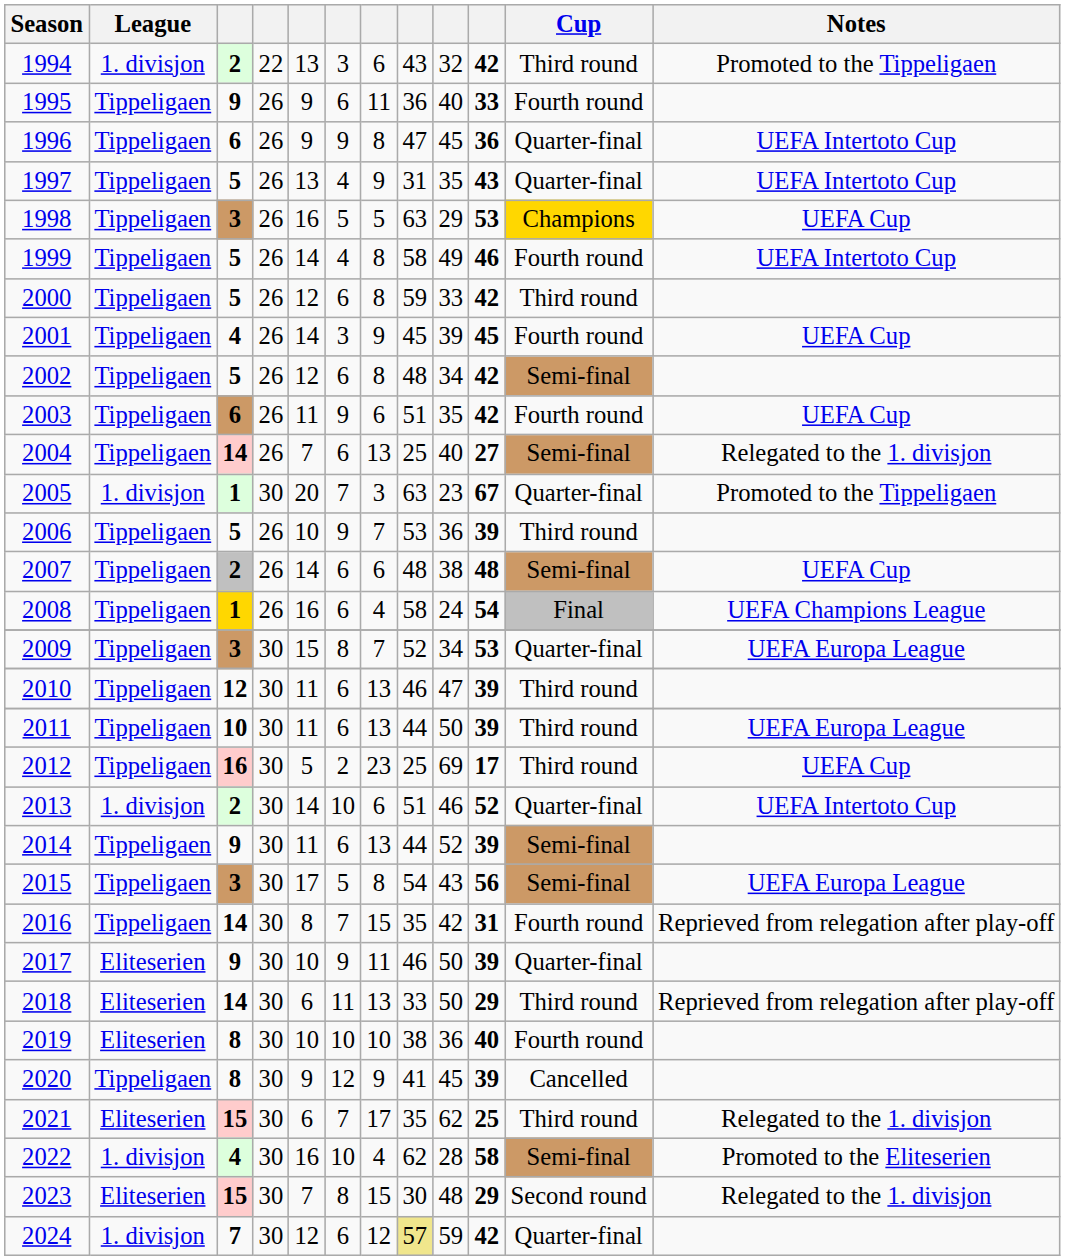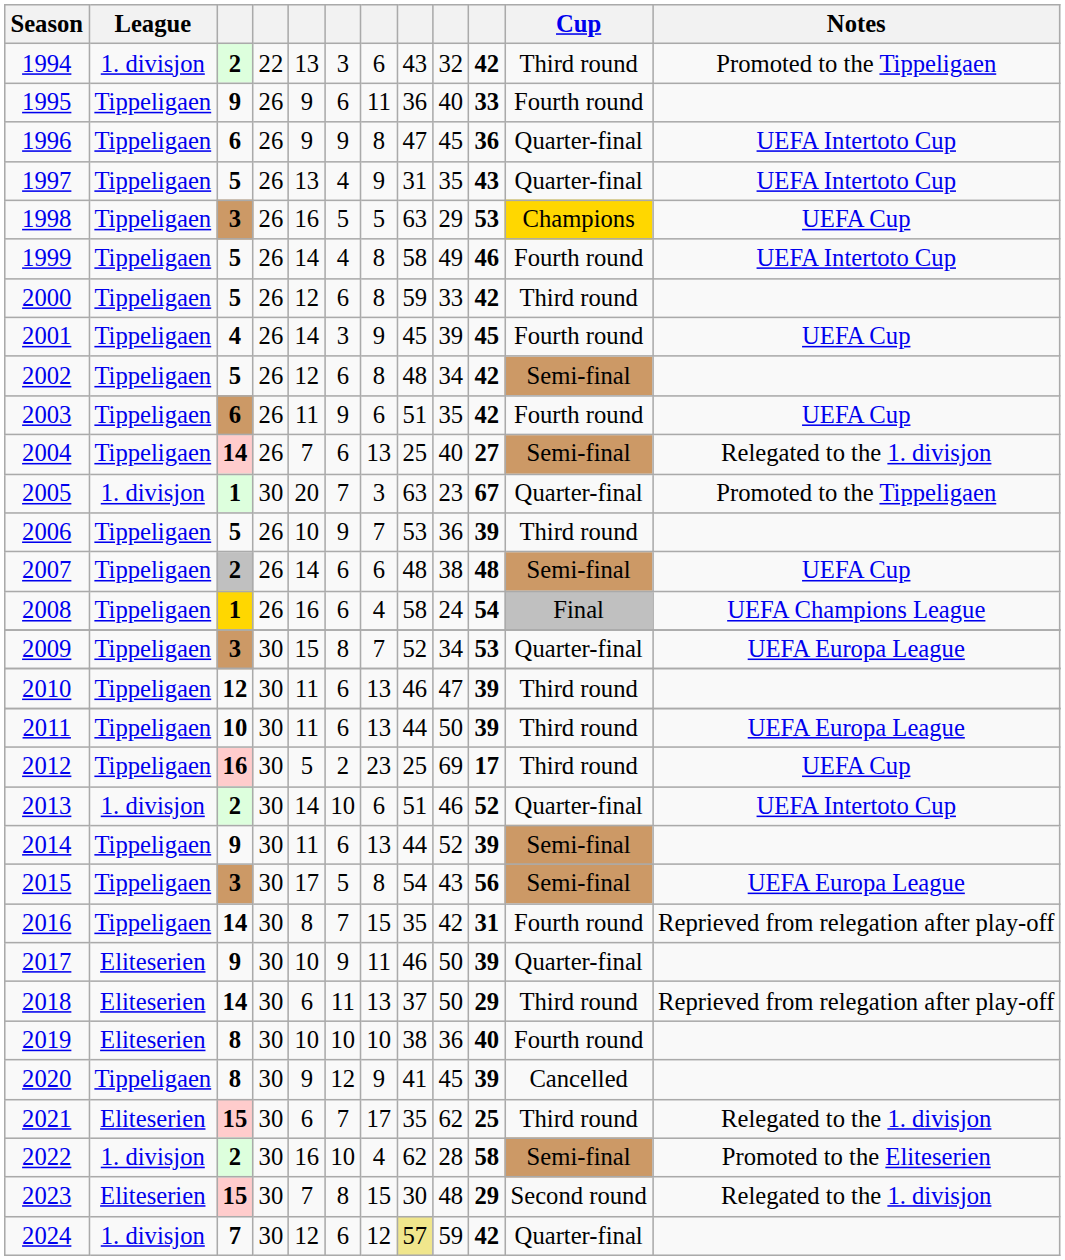2018 | column 8: 33 -> 37
2022 | column 3: 4 -> 2
